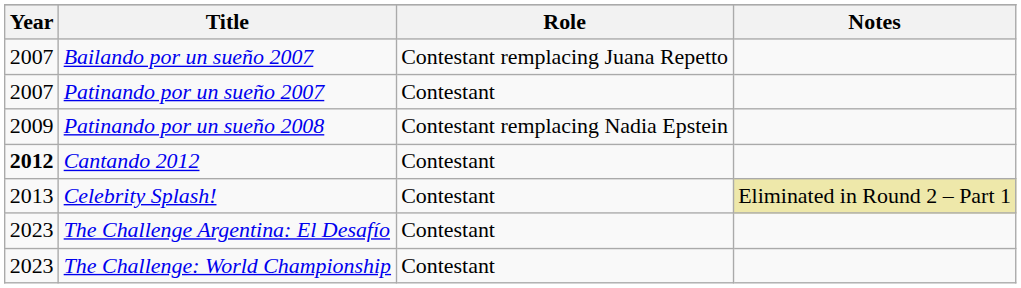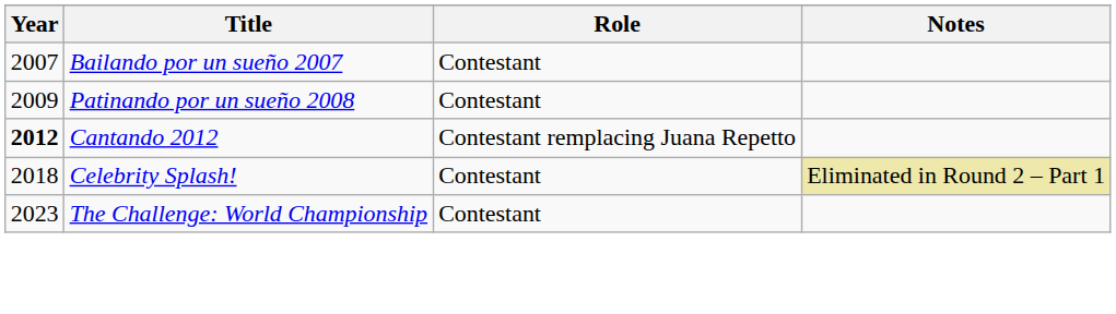Bailando por un sueño 2007 | Role: Contestant remplacing Juana Repetto -> Contestant
- row: 2007 | Patinando por un sueño 2007 | Contestant
Patinando por un sueño 2008 | Role: Contestant remplacing Nadia Epstein -> Contestant
Cantando 2012 | Role: Contestant -> Contestant remplacing Juana Repetto
Celebrity Splash! | Year: 2013 -> 2018
- row: 2023 | The Challenge Argentina: El Desafío | Contestant
